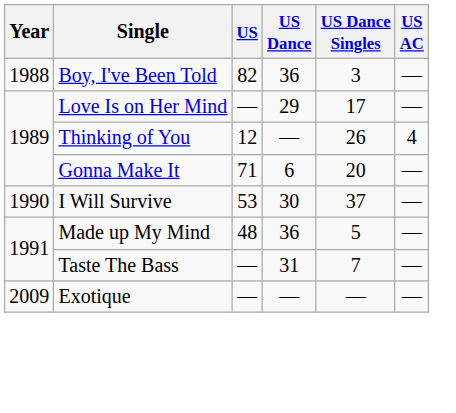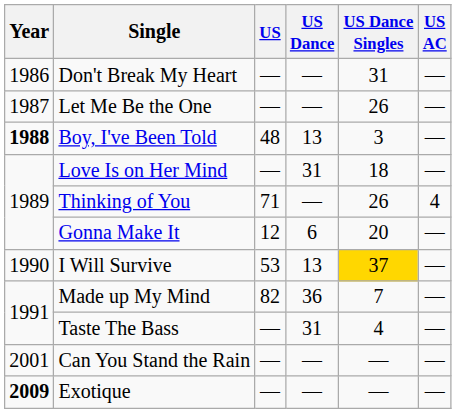+ row: 1986 | Don't Break My Heart | — | — | 31 | —
+ row: 1987 | Let Me Be the One | — | — | 26 | —
Boy, I've Been Told | Year: normal -> bold
Boy, I've Been Told | US: 82 -> 48
Boy, I've Been Told | US Dance: 36 -> 13
Love Is on Her Mind | US Dance: 29 -> 31
Love Is on Her Mind | US Dance Singles: 17 -> 18
Thinking of You | US: 12 -> 71
Gonna Make It | US: 71 -> 12
I Will Survive | US Dance: 30 -> 13
I Will Survive | US Dance Singles: no background -> gold background
Made up My Mind | US: 48 -> 82
Made up My Mind | US Dance Singles: 5 -> 7
Taste The Bass | US Dance Singles: 7 -> 4
+ row: 2001 | Can You Stand the Rain | — | — | — | —
Exotique | Year: normal -> bold
